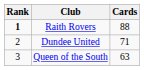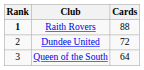Dundee United | Cards: 71 -> 72
Queen of the South | Cards: 63 -> 64
